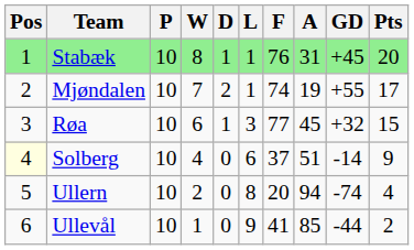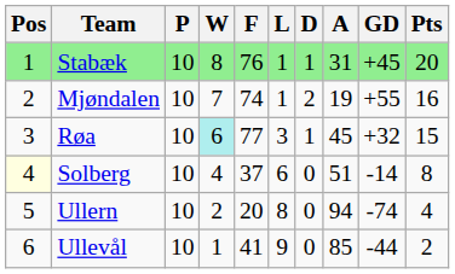columns swapped: D <-> F
Mjøndalen | Pts: 17 -> 16
Røa | W: no background -> paleturquoise background
Solberg | Pts: 9 -> 8
